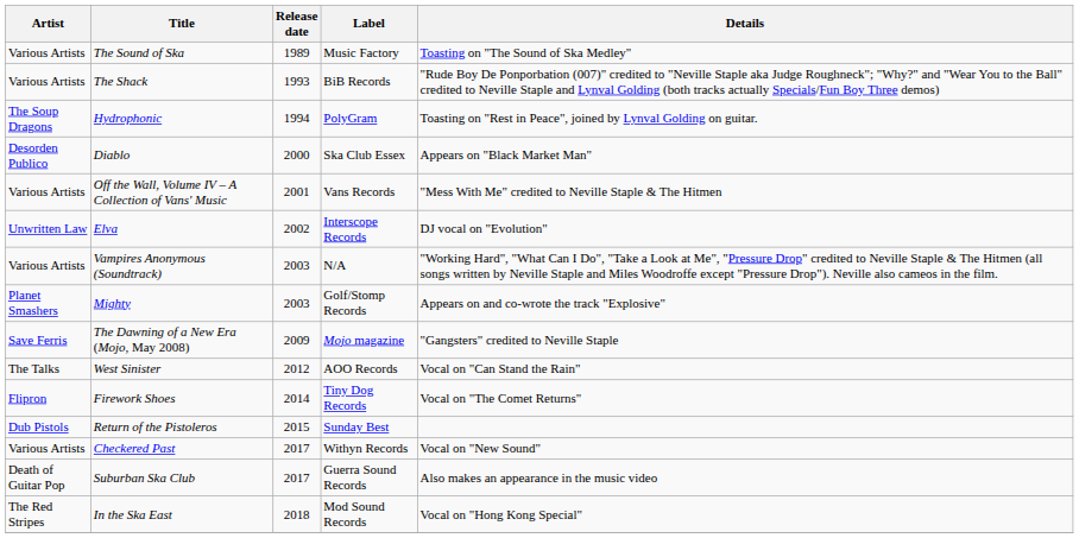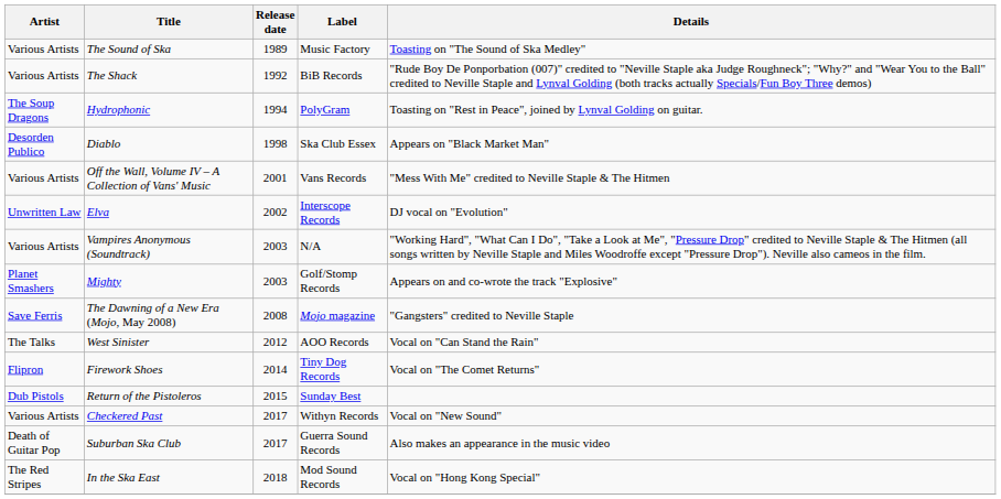The Shack | Release date: 1993 -> 1992
Diablo | Release date: 2000 -> 1998
The Dawning of a New Era (Mojo, May 2008) | Release date: 2009 -> 2008
